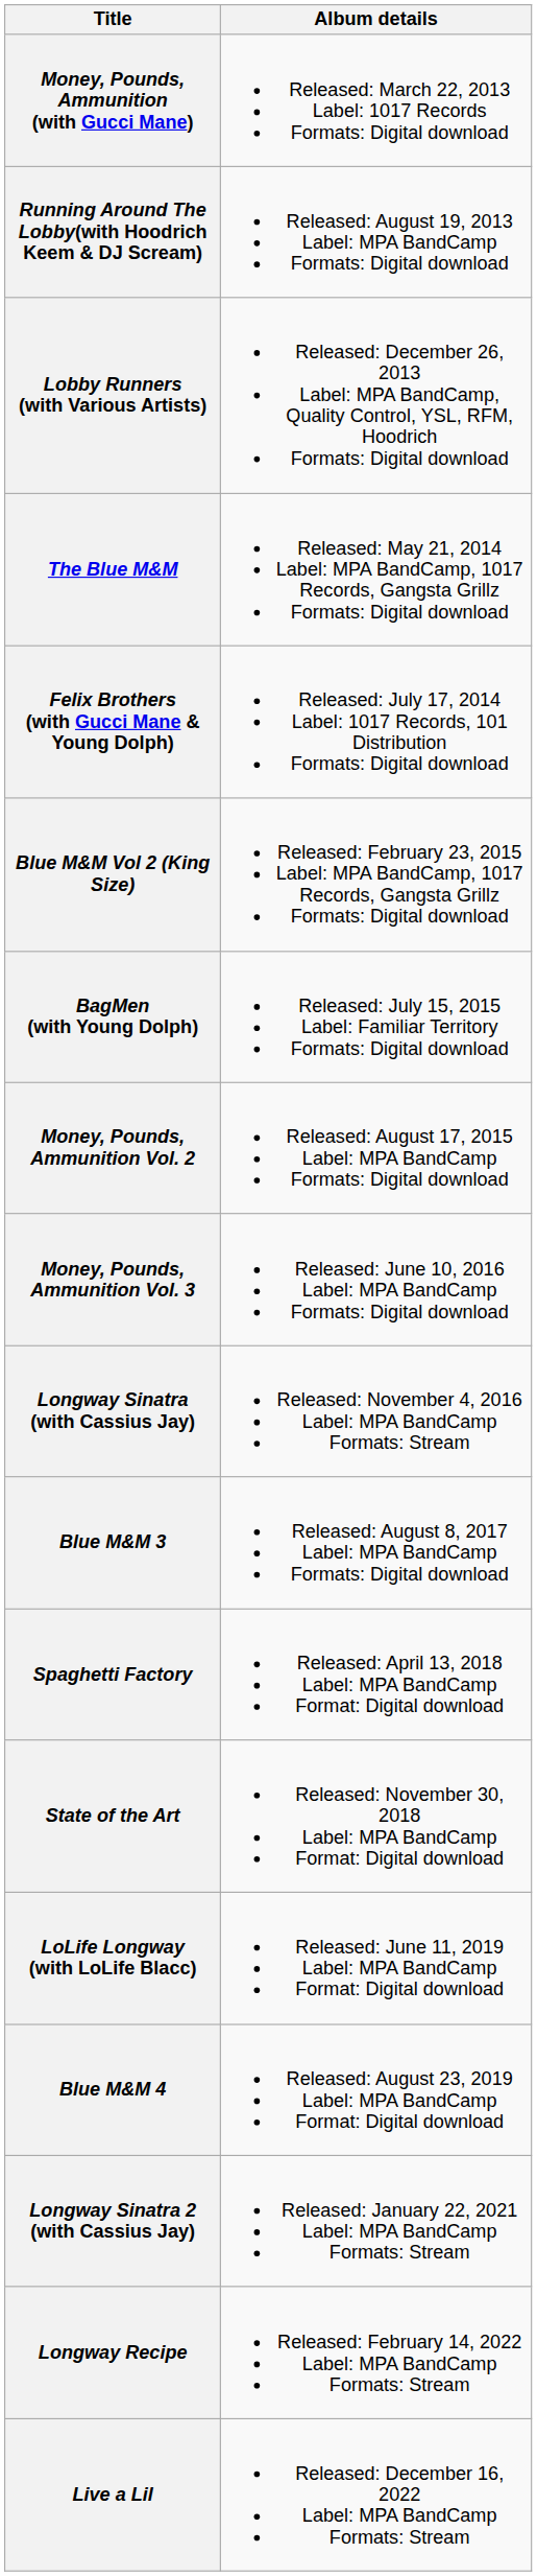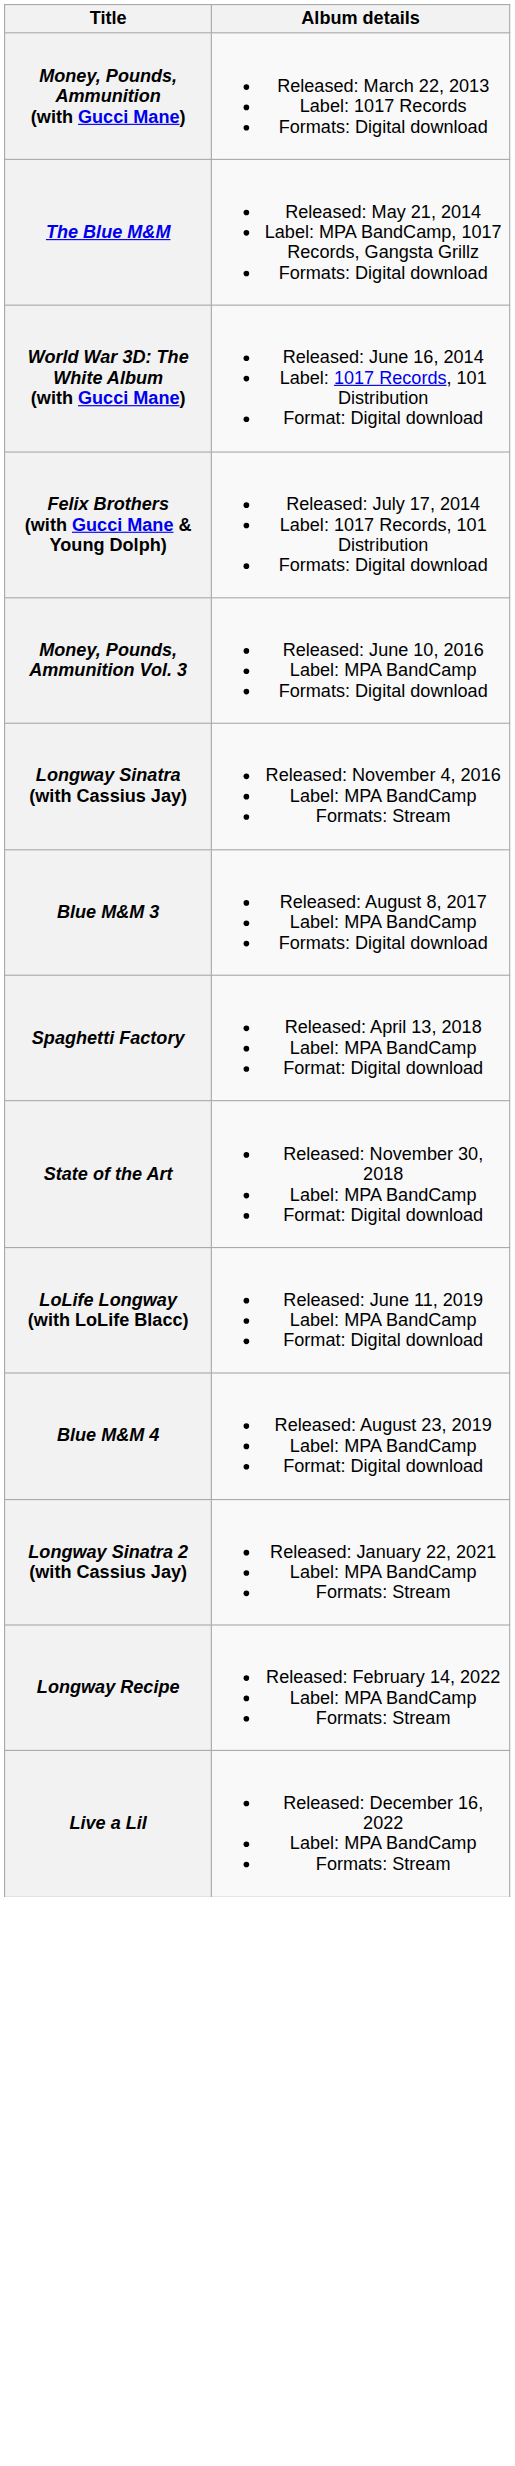- row: Running Around The Lobby(with Hoodrich Keem & DJ Scream) | Released: August 19, 2013 Label: MPA BandCamp Formats: Digital download
- row: Lobby Runners (with Various Artists) | Released: December 26, 2013 Label: MPA BandCamp, Quality Control, YSL, RFM, Hoodrich Formats: Digital download
+ row: World War 3D: The White Album (with Gucci Mane) | Released: June 16, 2014 Label: 1017 Records, 101 Distribution Format: Digital download
- row: Blue M&M Vol 2 (King Size) | Released: February 23, 2015 Label: MPA BandCamp, 1017 Records, Gangsta Grillz Formats: Digital download
- row: BagMen (with Young Dolph) | Released: July 15, 2015 Label: Familiar Territory Formats: Digital download
- row: Money, Pounds, Ammunition Vol. 2 | Released: August 17, 2015 Label: MPA BandCamp Formats: Digital download
